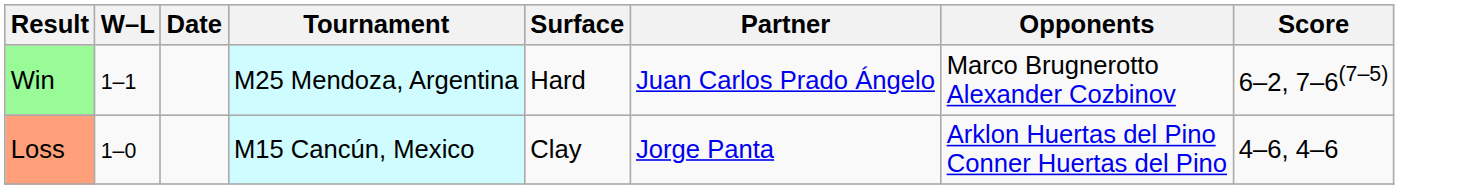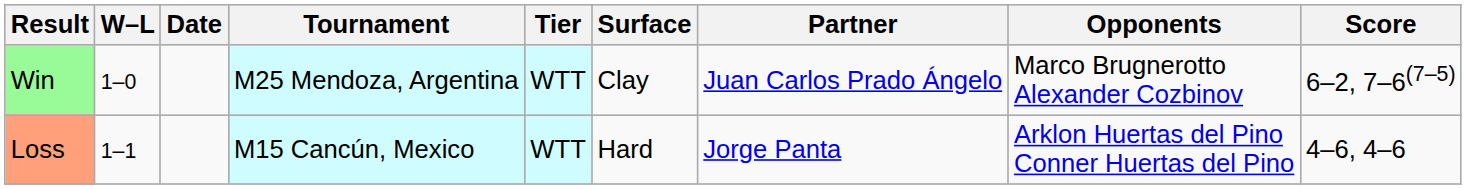+ column: Tier | WTT | WTT
Win | W–L: 1–1 -> 1–0
Win | Surface: Hard -> Clay
Loss | W–L: 1–0 -> 1–1
Loss | Surface: Clay -> Hard
